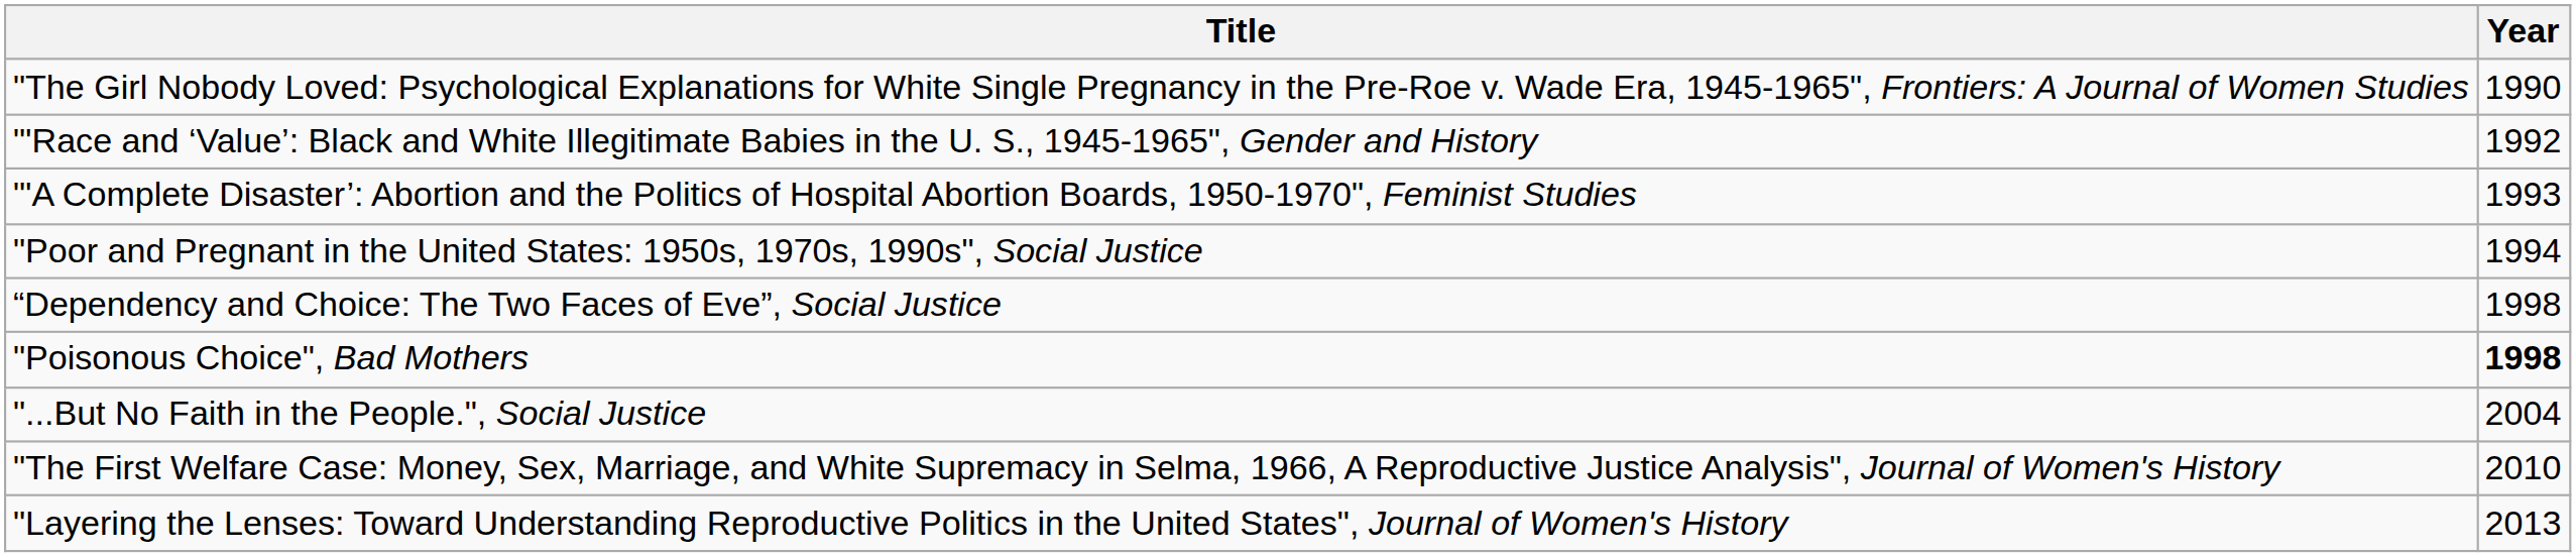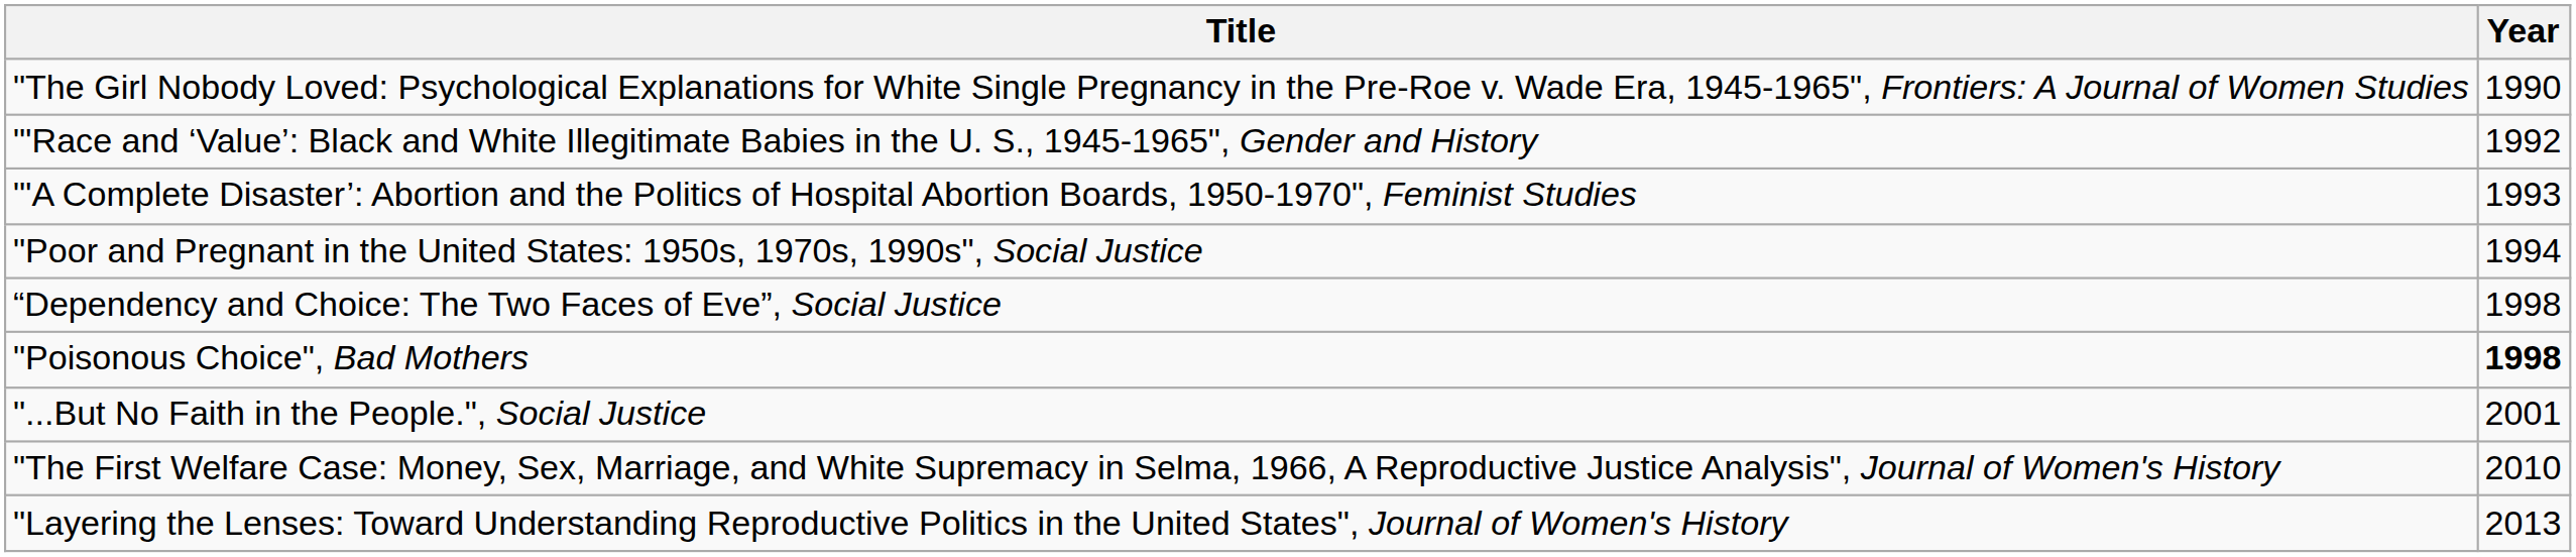"...But No Faith in the People.", Social Justice | Year: 2004 -> 2001
